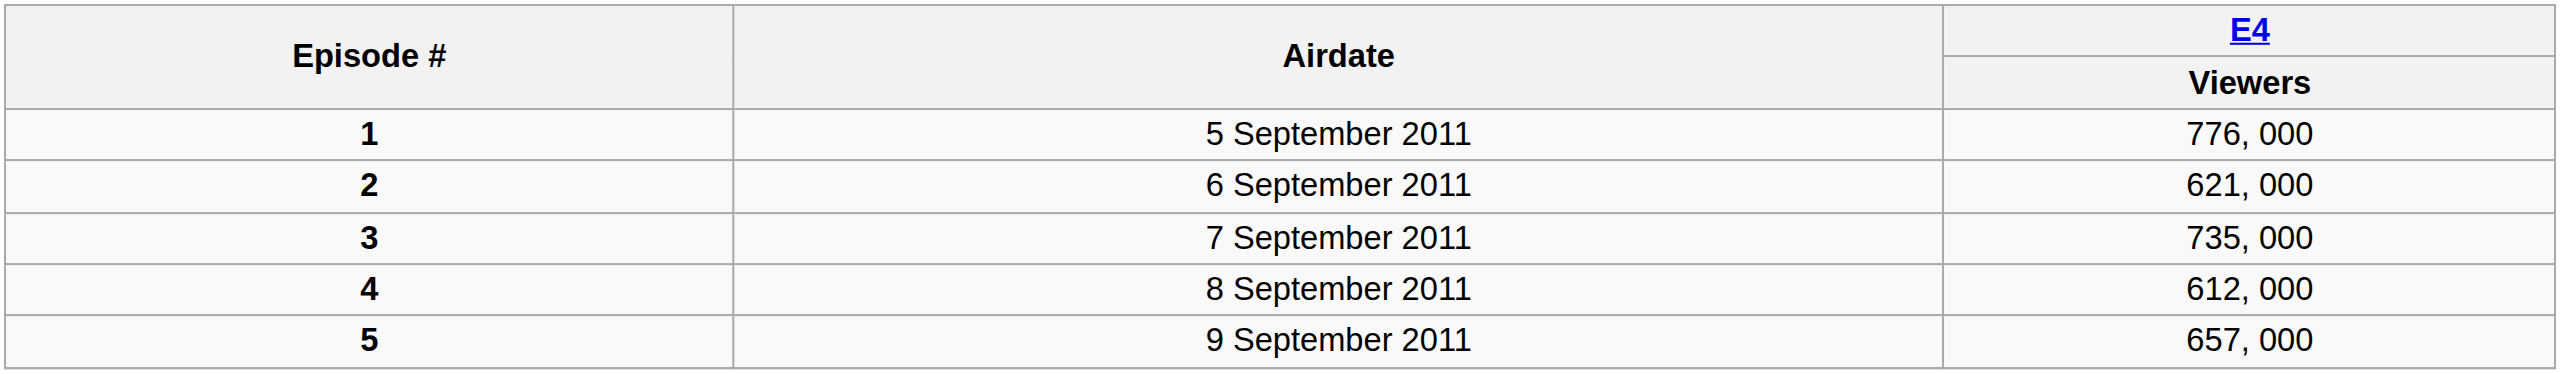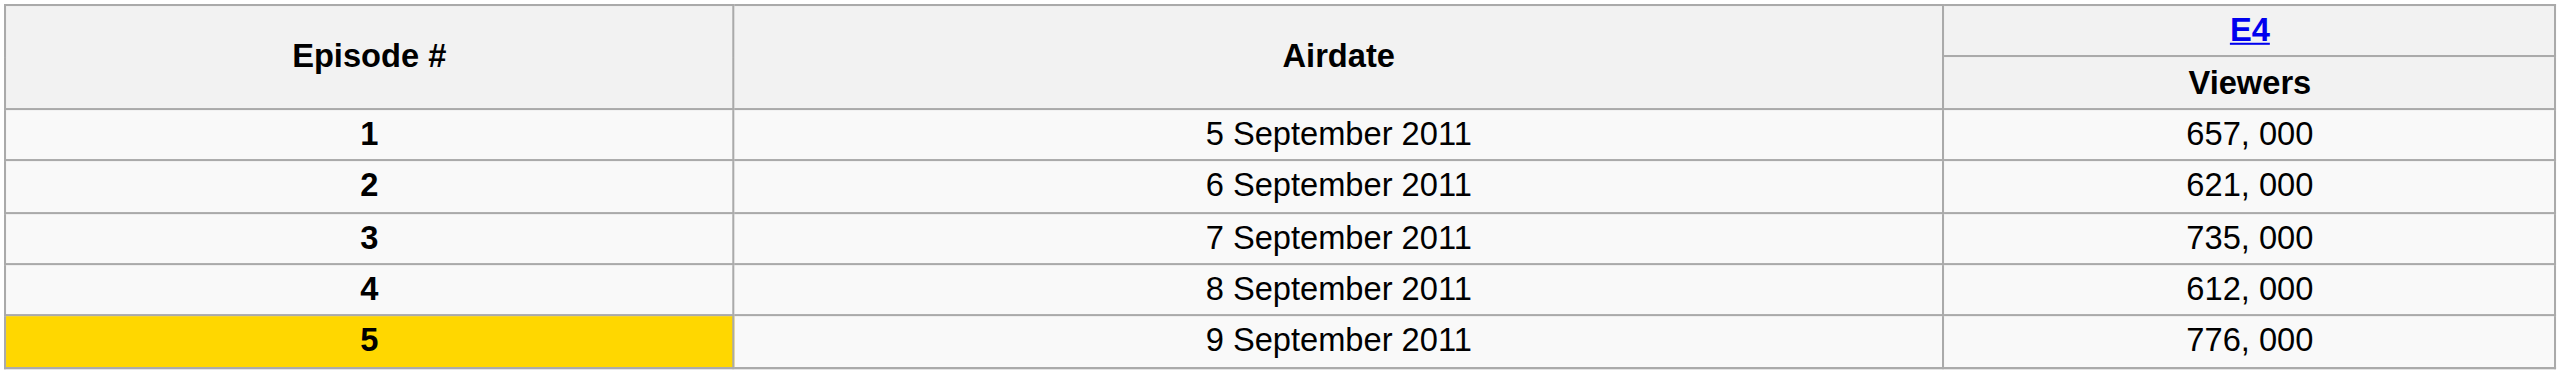5 September 2011 | E4 / Viewers: 776, 000 -> 657, 000
9 September 2011 | Episode #: no background -> gold background
9 September 2011 | E4 / Viewers: 657, 000 -> 776, 000
